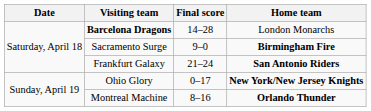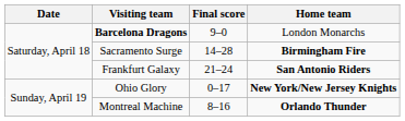Barcelona Dragons | Final score: 14–28 -> 9–0
Sacramento Surge | Final score: 9–0 -> 14–28
